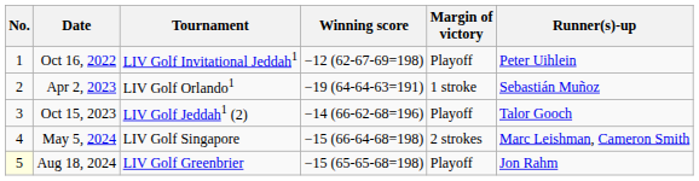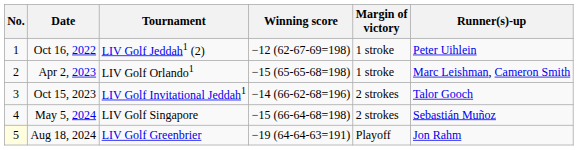Oct 16, 2022 | Tournament: LIV Golf Invitational Jeddah1 -> LIV Golf Jeddah1 (2)
Oct 16, 2022 | Margin of victory: Playoff -> 1 stroke
Apr 2, 2023 | Winning score: −19 (64-64-63=191) -> −15 (65-65-68=198)
Apr 2, 2023 | Runner(s)-up: Sebastián Muñoz -> Marc Leishman, Cameron Smith
Oct 15, 2023 | Tournament: LIV Golf Jeddah1 (2) -> LIV Golf Invitational Jeddah1
Oct 15, 2023 | Margin of victory: Playoff -> 2 strokes
May 5, 2024 | Runner(s)-up: Marc Leishman, Cameron Smith -> Sebastián Muñoz
Aug 18, 2024 | Winning score: −15 (65-65-68=198) -> −19 (64-64-63=191)
